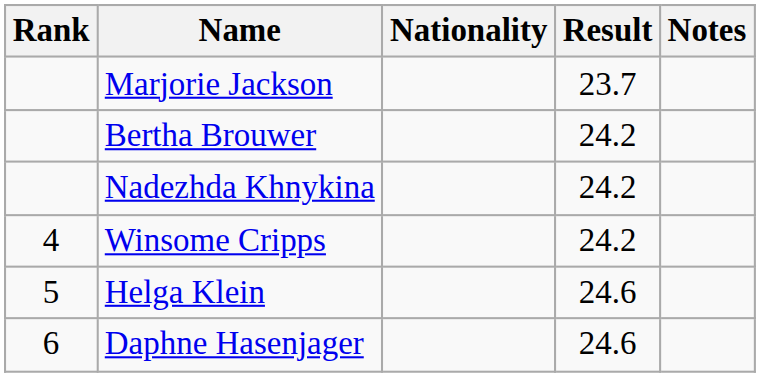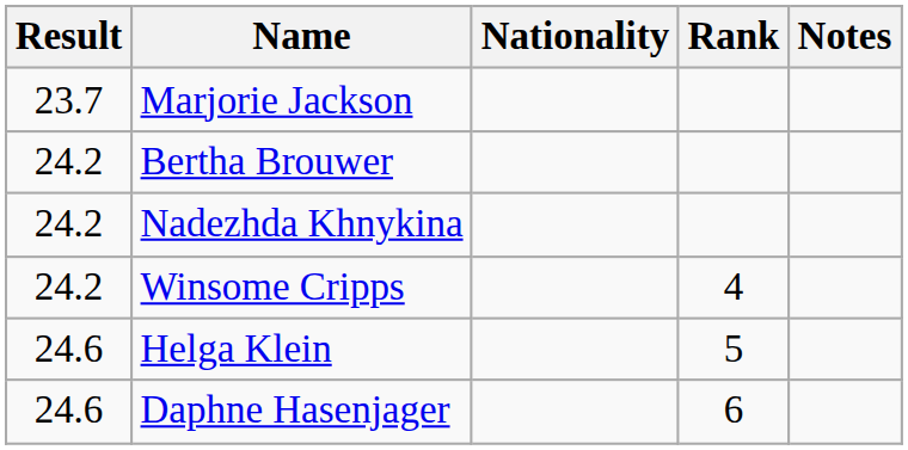columns swapped: Rank <-> Result
